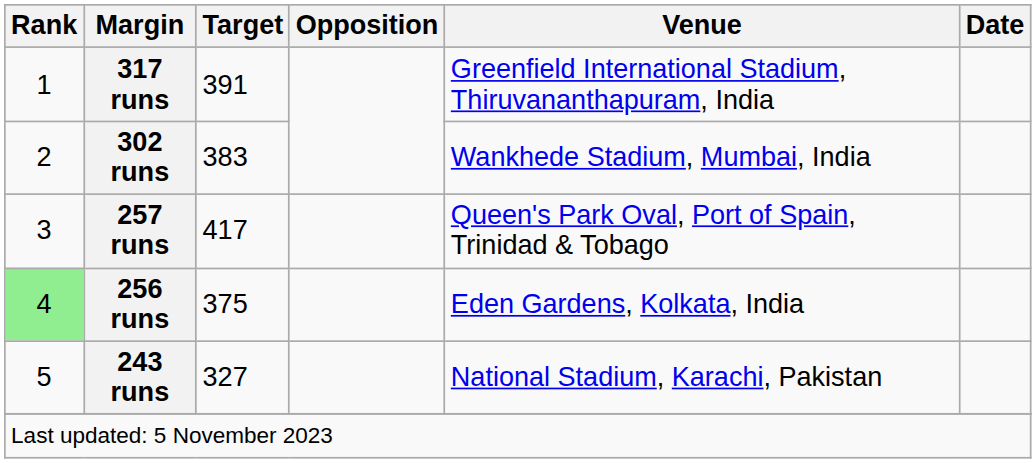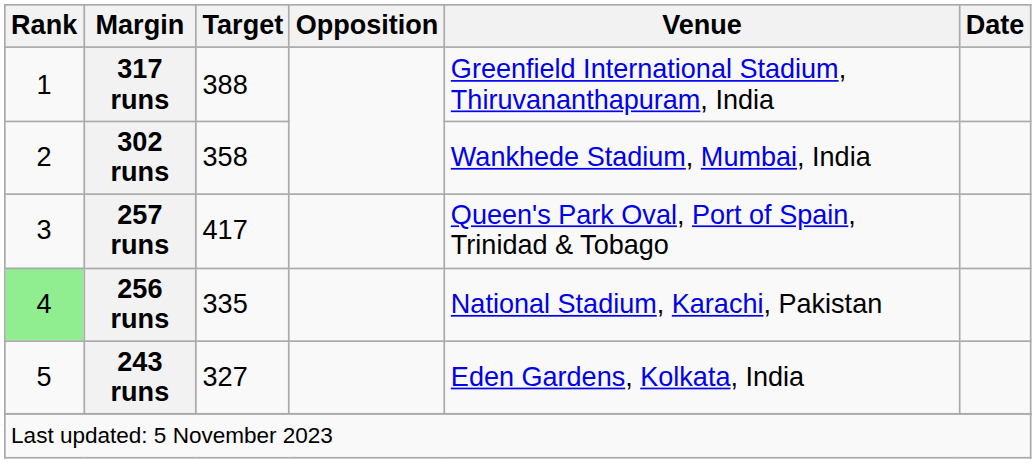317 runs | Target: 391 -> 388
302 runs | Target: 383 -> 358
256 runs | Target: 375 -> 335
256 runs | Venue: Eden Gardens, Kolkata, India -> National Stadium, Karachi, Pakistan
243 runs | Venue: National Stadium, Karachi, Pakistan -> Eden Gardens, Kolkata, India
